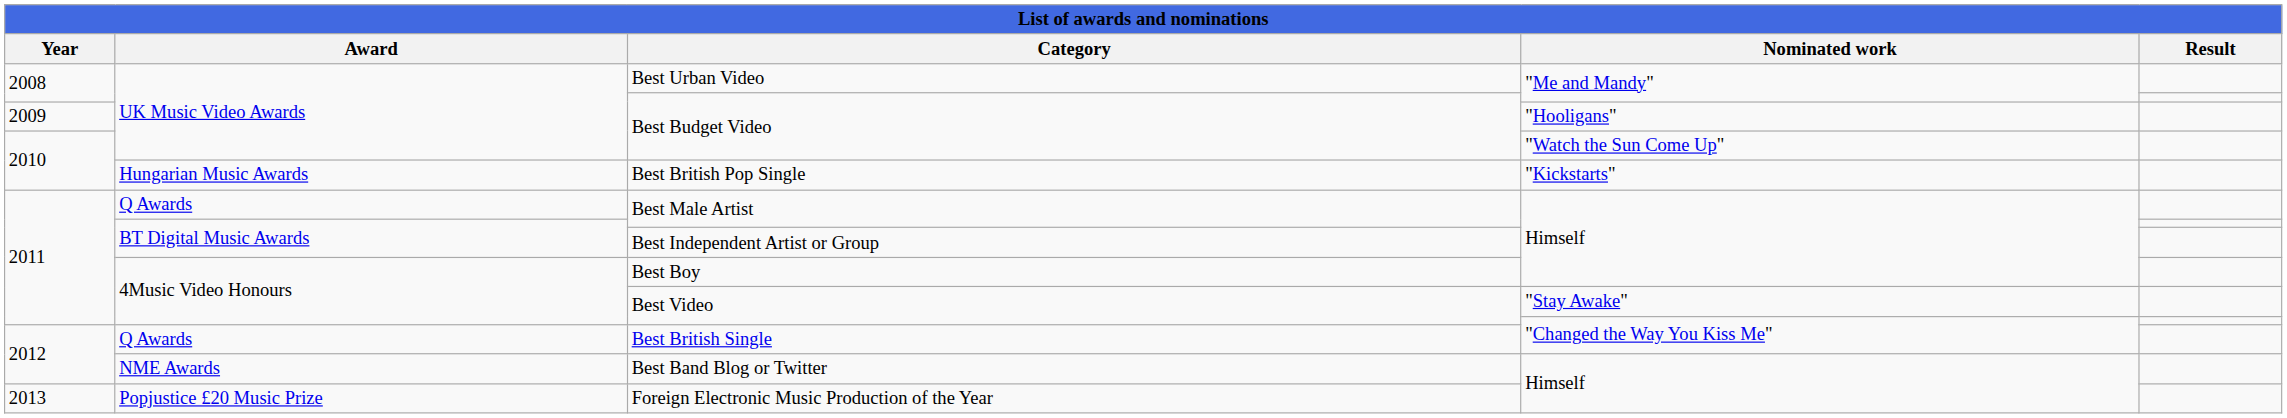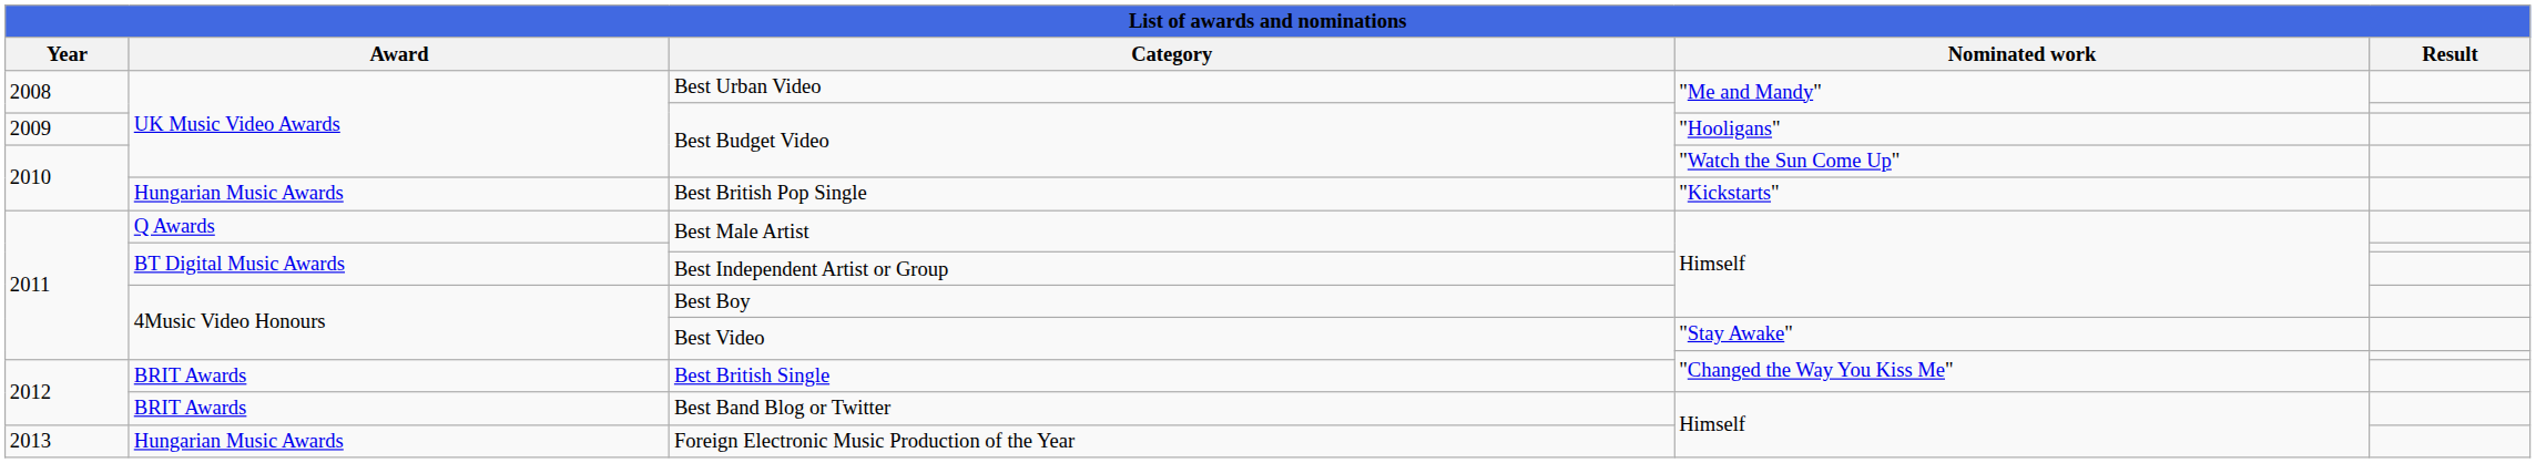Best British Single | Award: Q Awards -> BRIT Awards
Best Band Blog or Twitter | Award: NME Awards -> BRIT Awards
Foreign Electronic Music Production of the Year | Award: Popjustice £20 Music Prize -> Hungarian Music Awards
